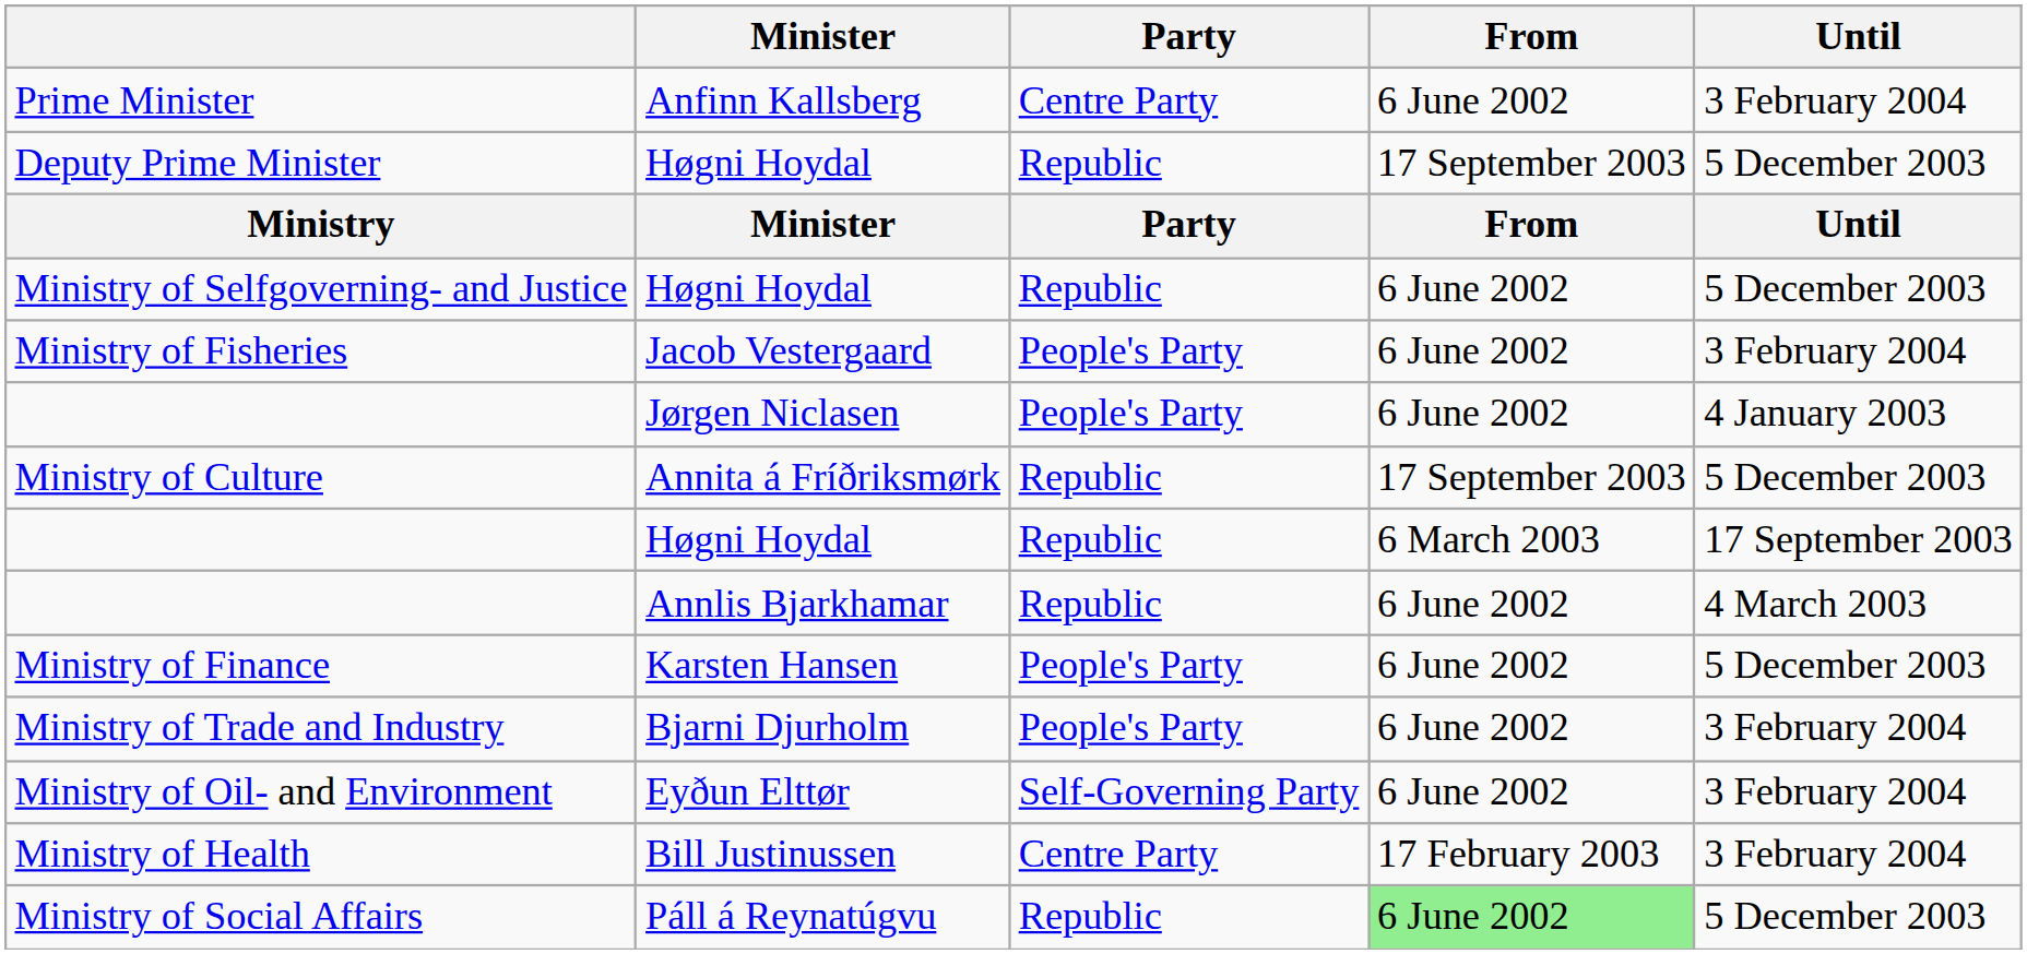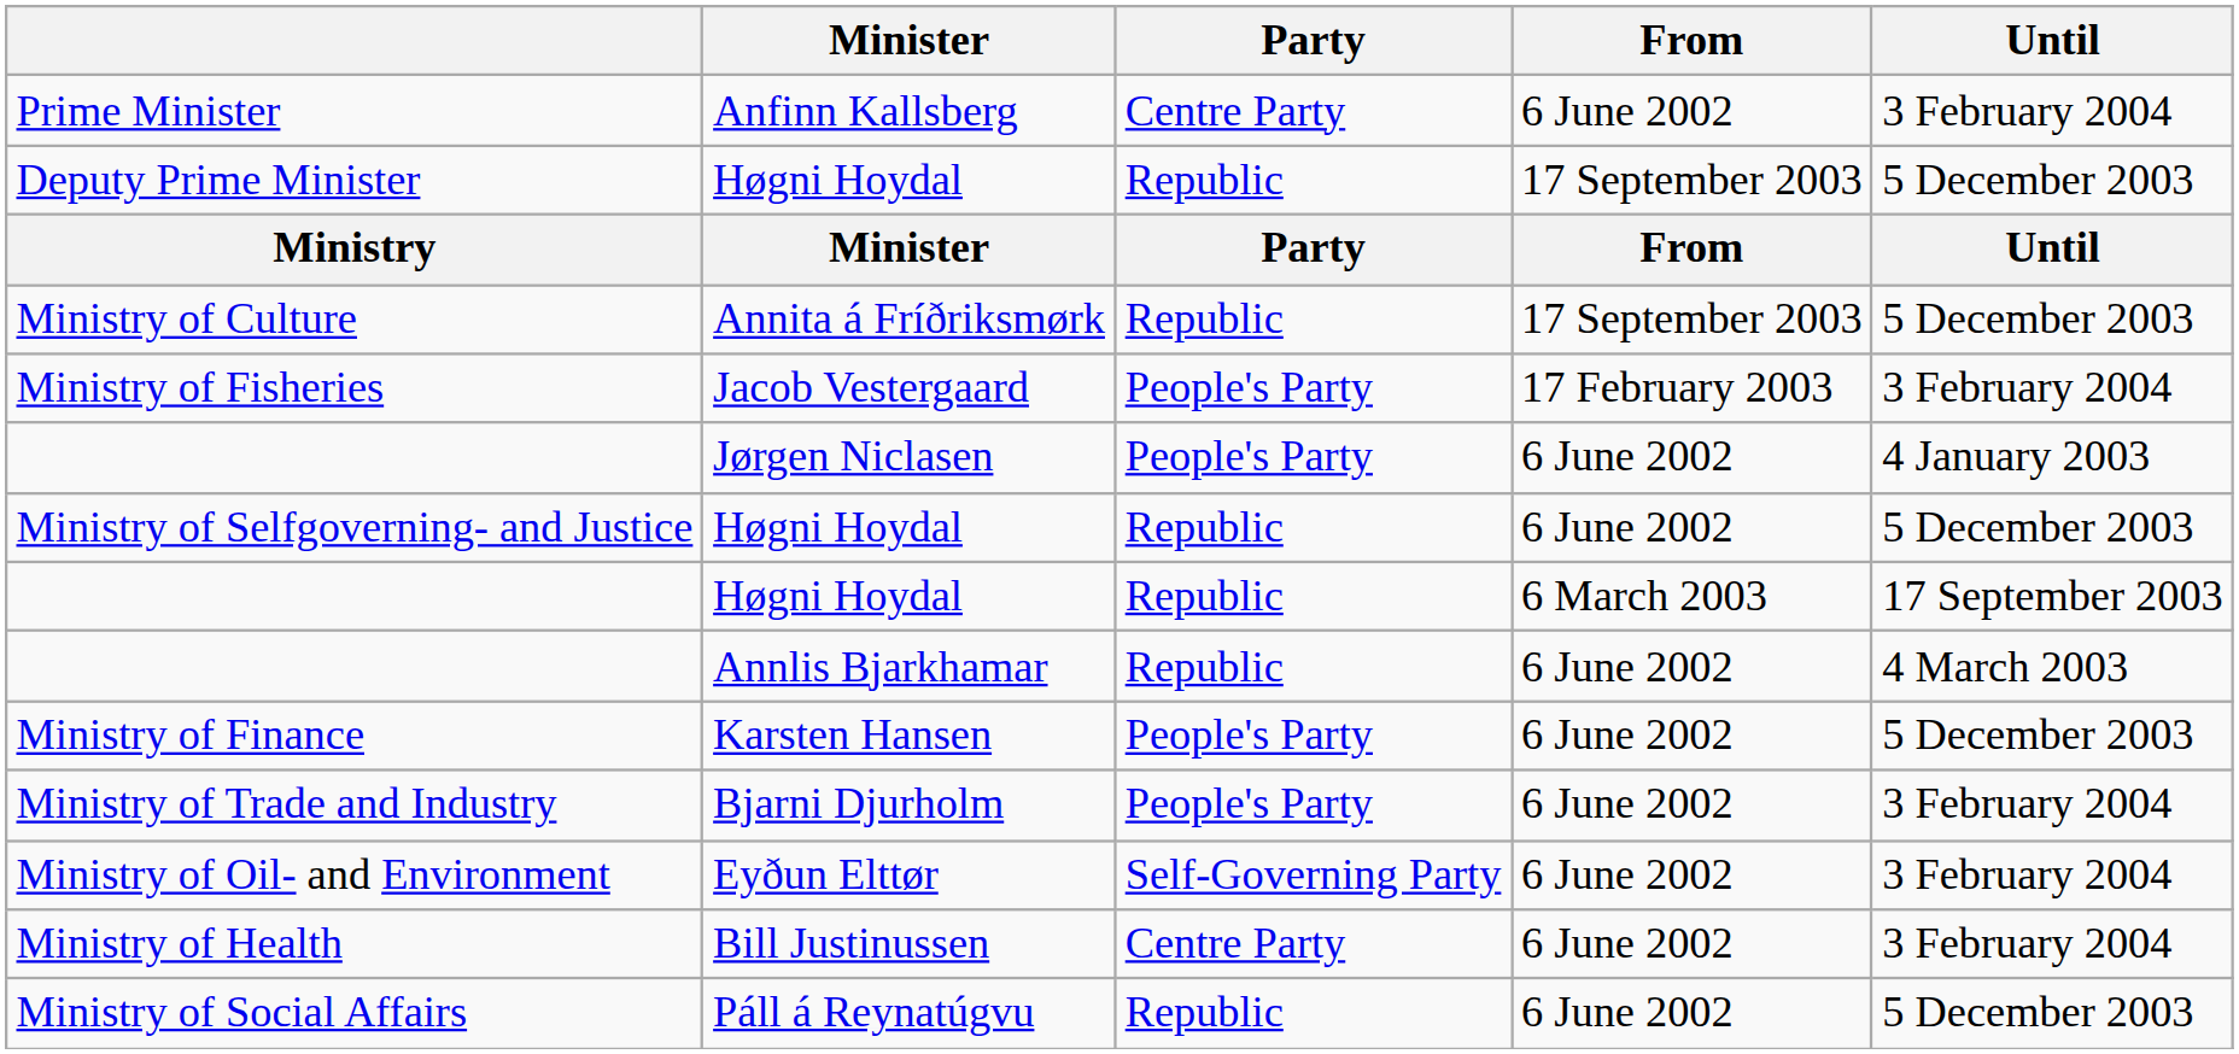rows swapped: Ministry of Selfgoverning- and Justice <-> Ministry of Culture
Ministry of Fisheries | From: 6 June 2002 -> 17 February 2003
Ministry of Health | From: 17 February 2003 -> 6 June 2002
Ministry of Social Affairs | From: lightgreen background -> no background
